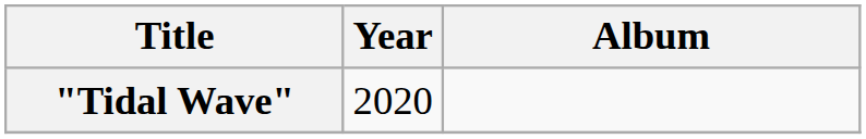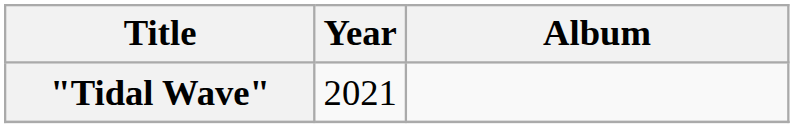"Tidal Wave" | Year: 2020 -> 2021
